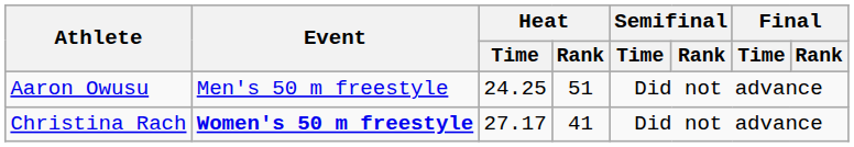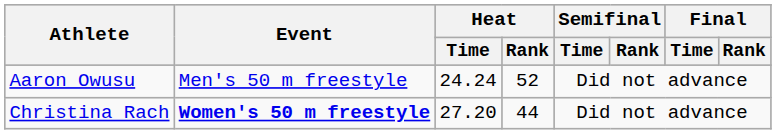Aaron Owusu | Heat / Time: 24.25 -> 24.24
Aaron Owusu | Heat / Rank: 51 -> 52
Christina Rach | Heat / Time: 27.17 -> 27.20
Christina Rach | Heat / Rank: 41 -> 44
